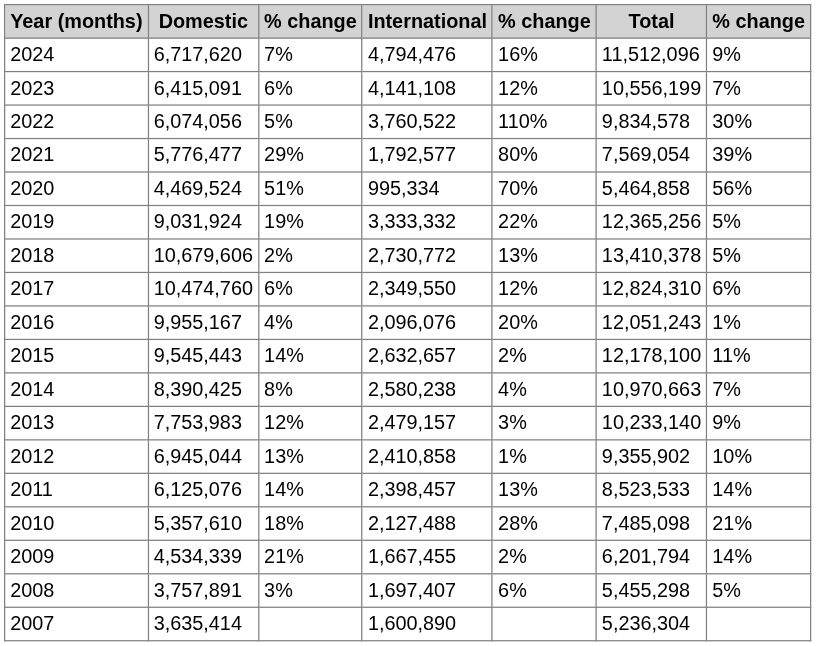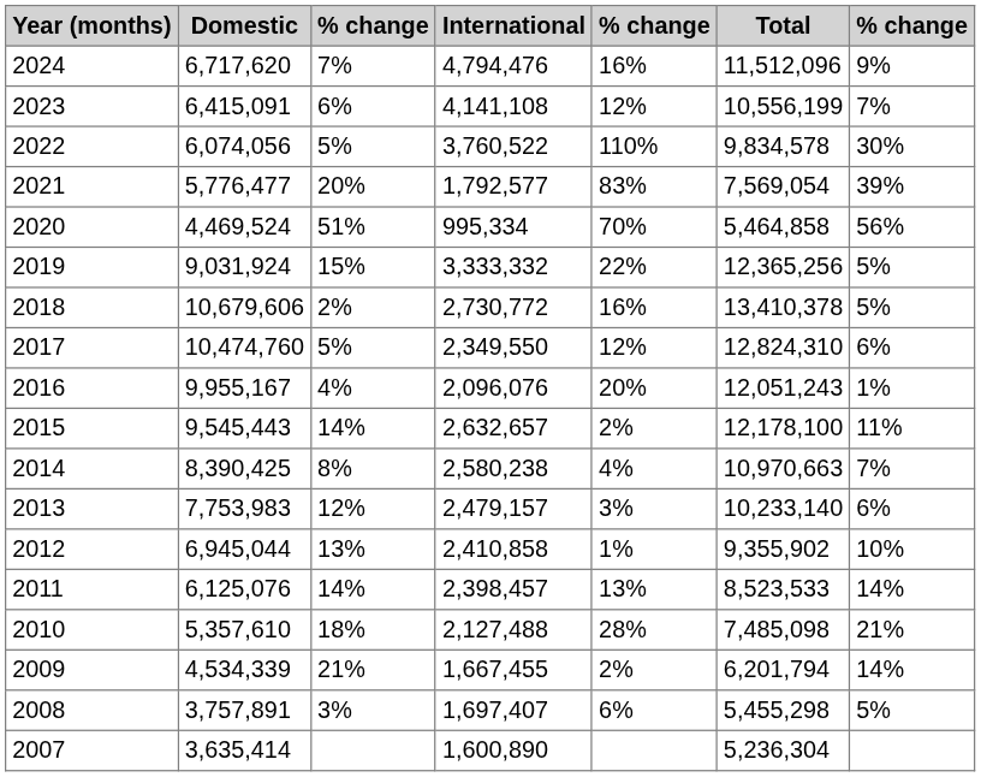2021 | column 3: 29% -> 20%
2021 | column 5: 80% -> 83%
2019 | column 3: 19% -> 15%
2018 | column 5: 13% -> 16%
2017 | column 3: 6% -> 5%
2013 | column 7: 9% -> 6%
